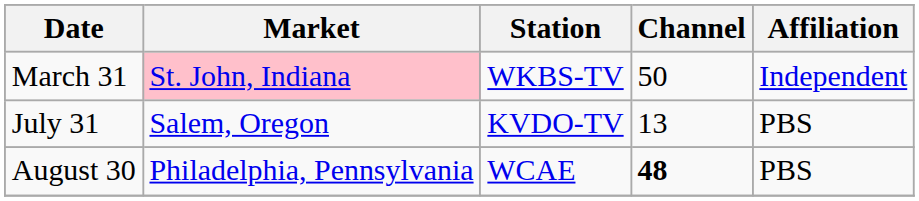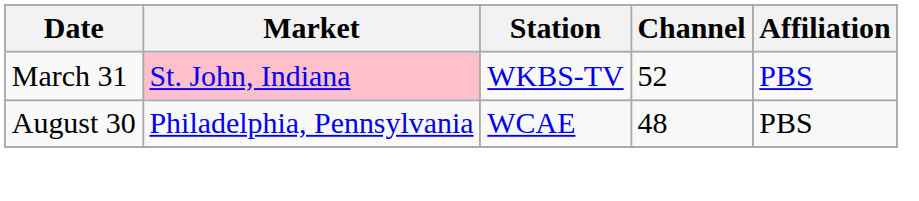March 31 | Channel: 50 -> 52
March 31 | Affiliation: Independent -> PBS
- row: July 31 | Salem, Oregon | KVDO-TV | 13 | PBS
August 30 | Channel: bold -> normal
